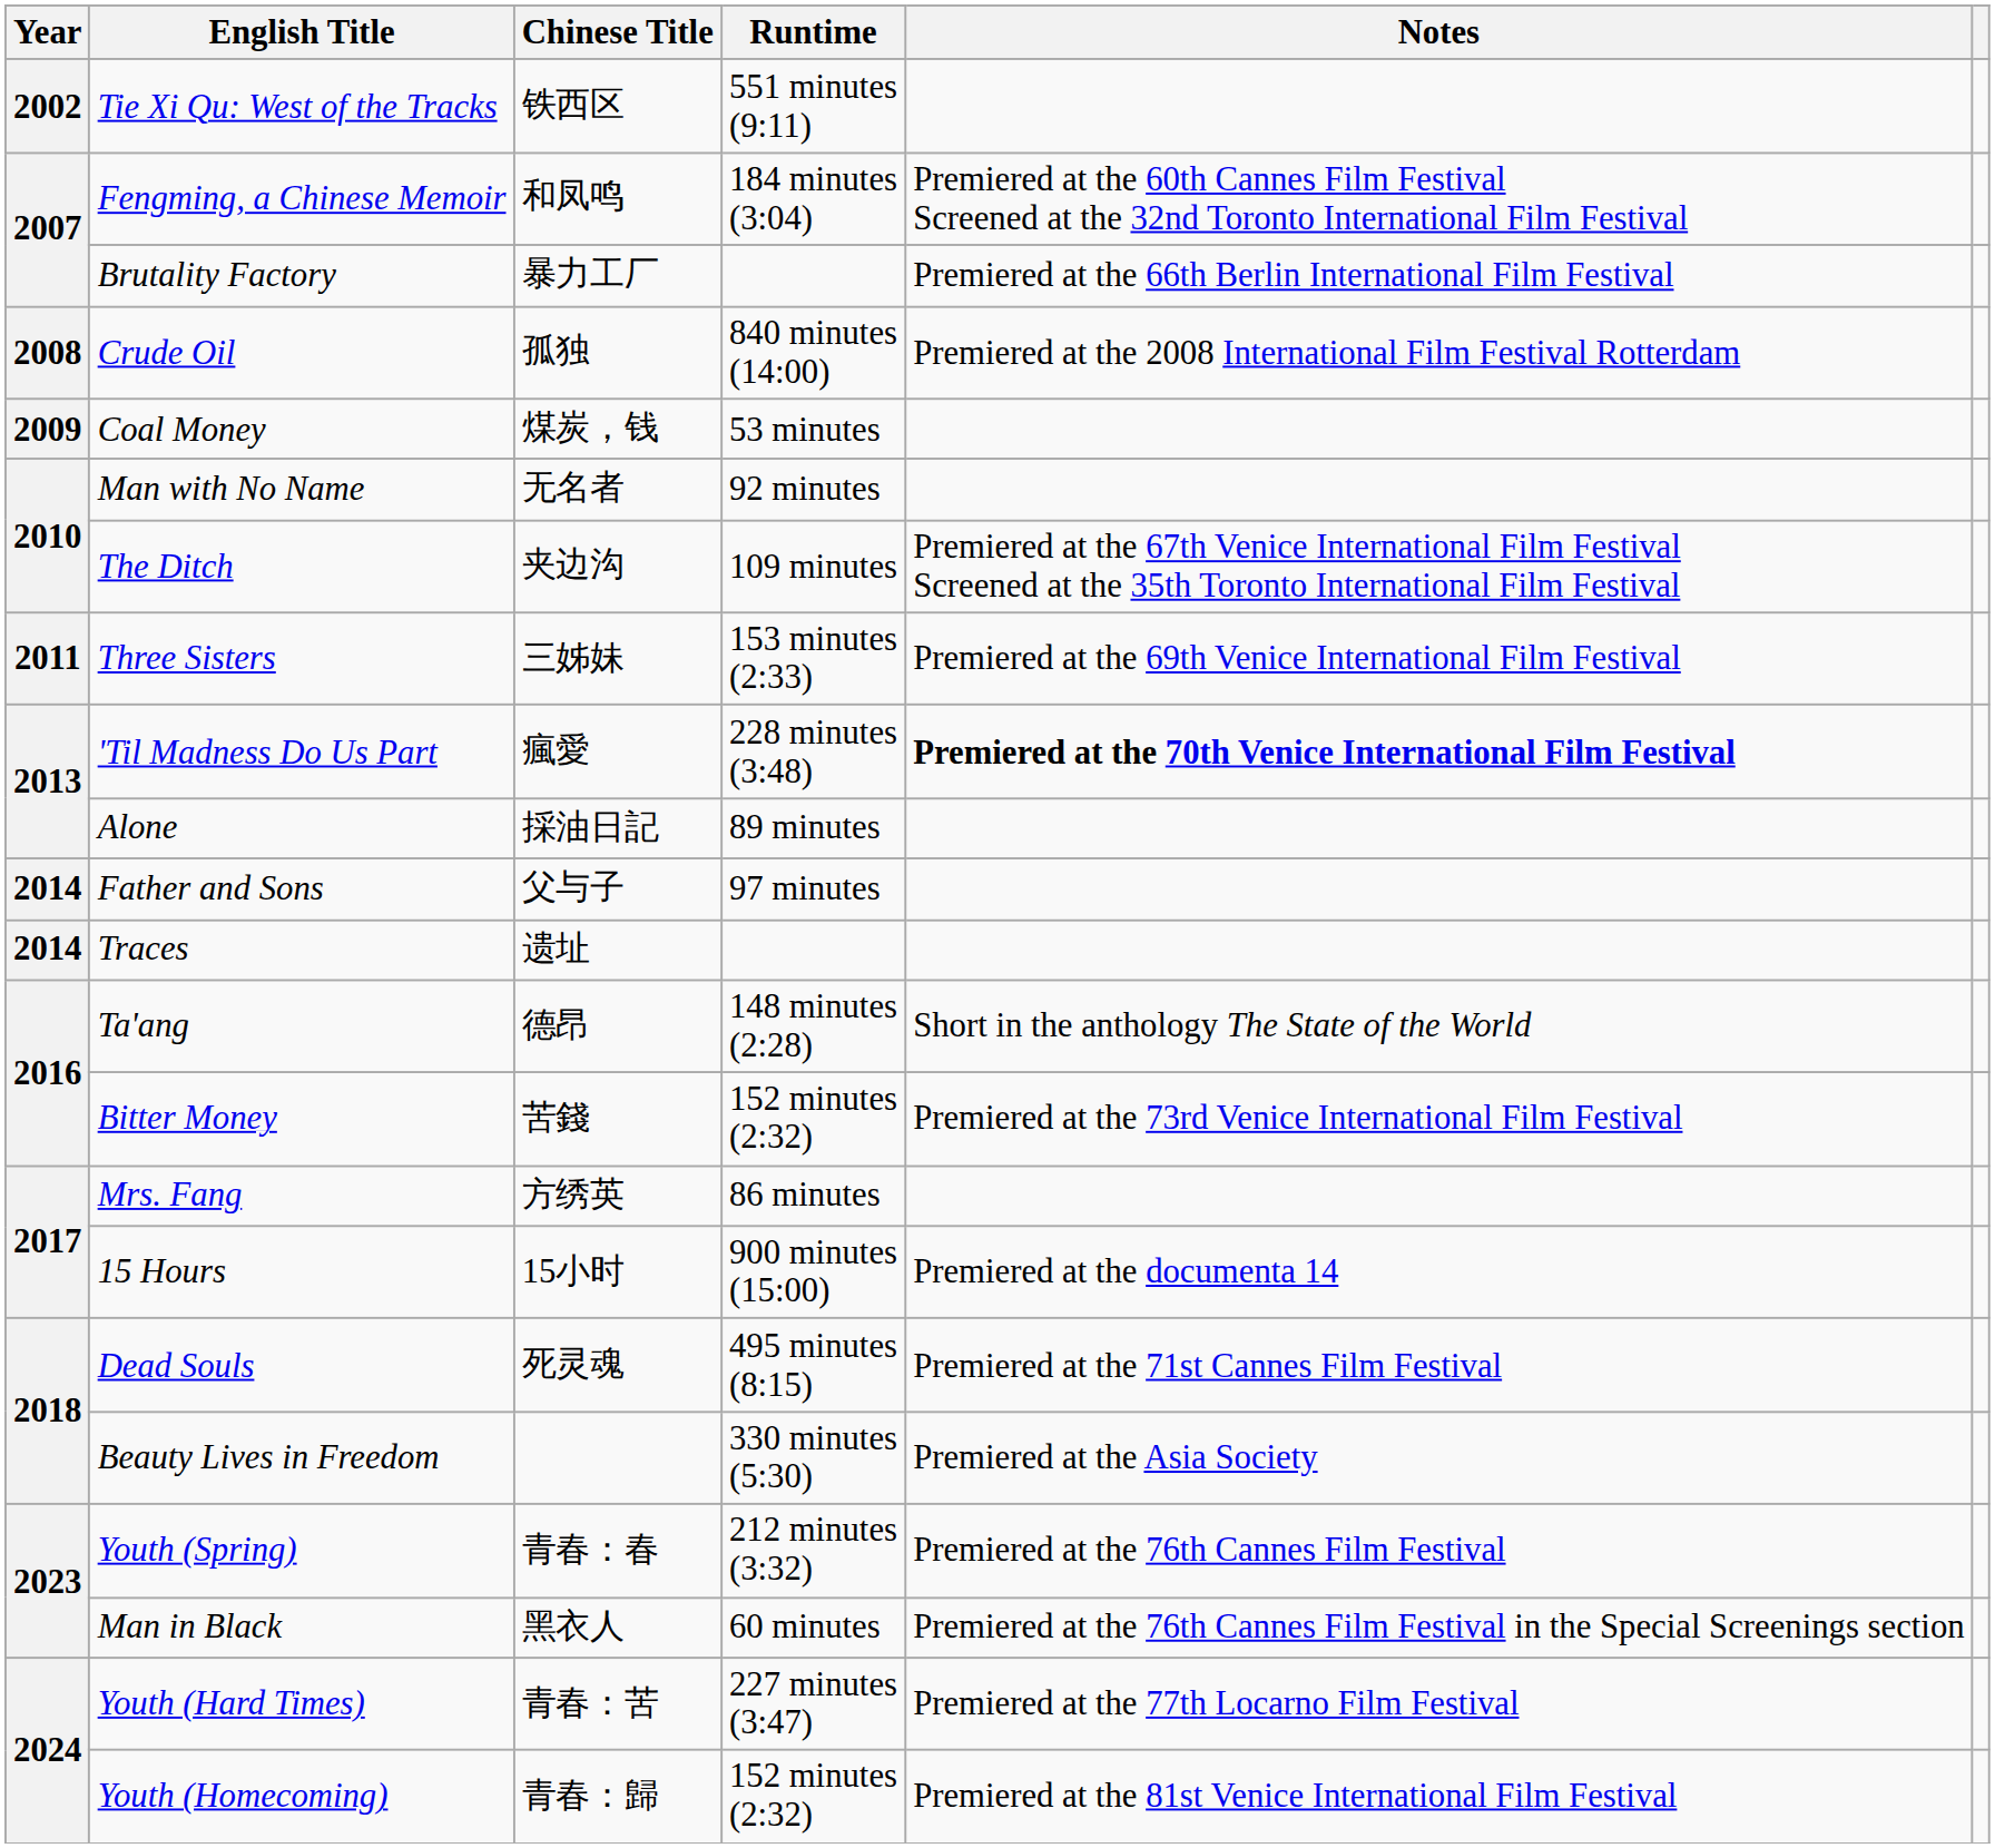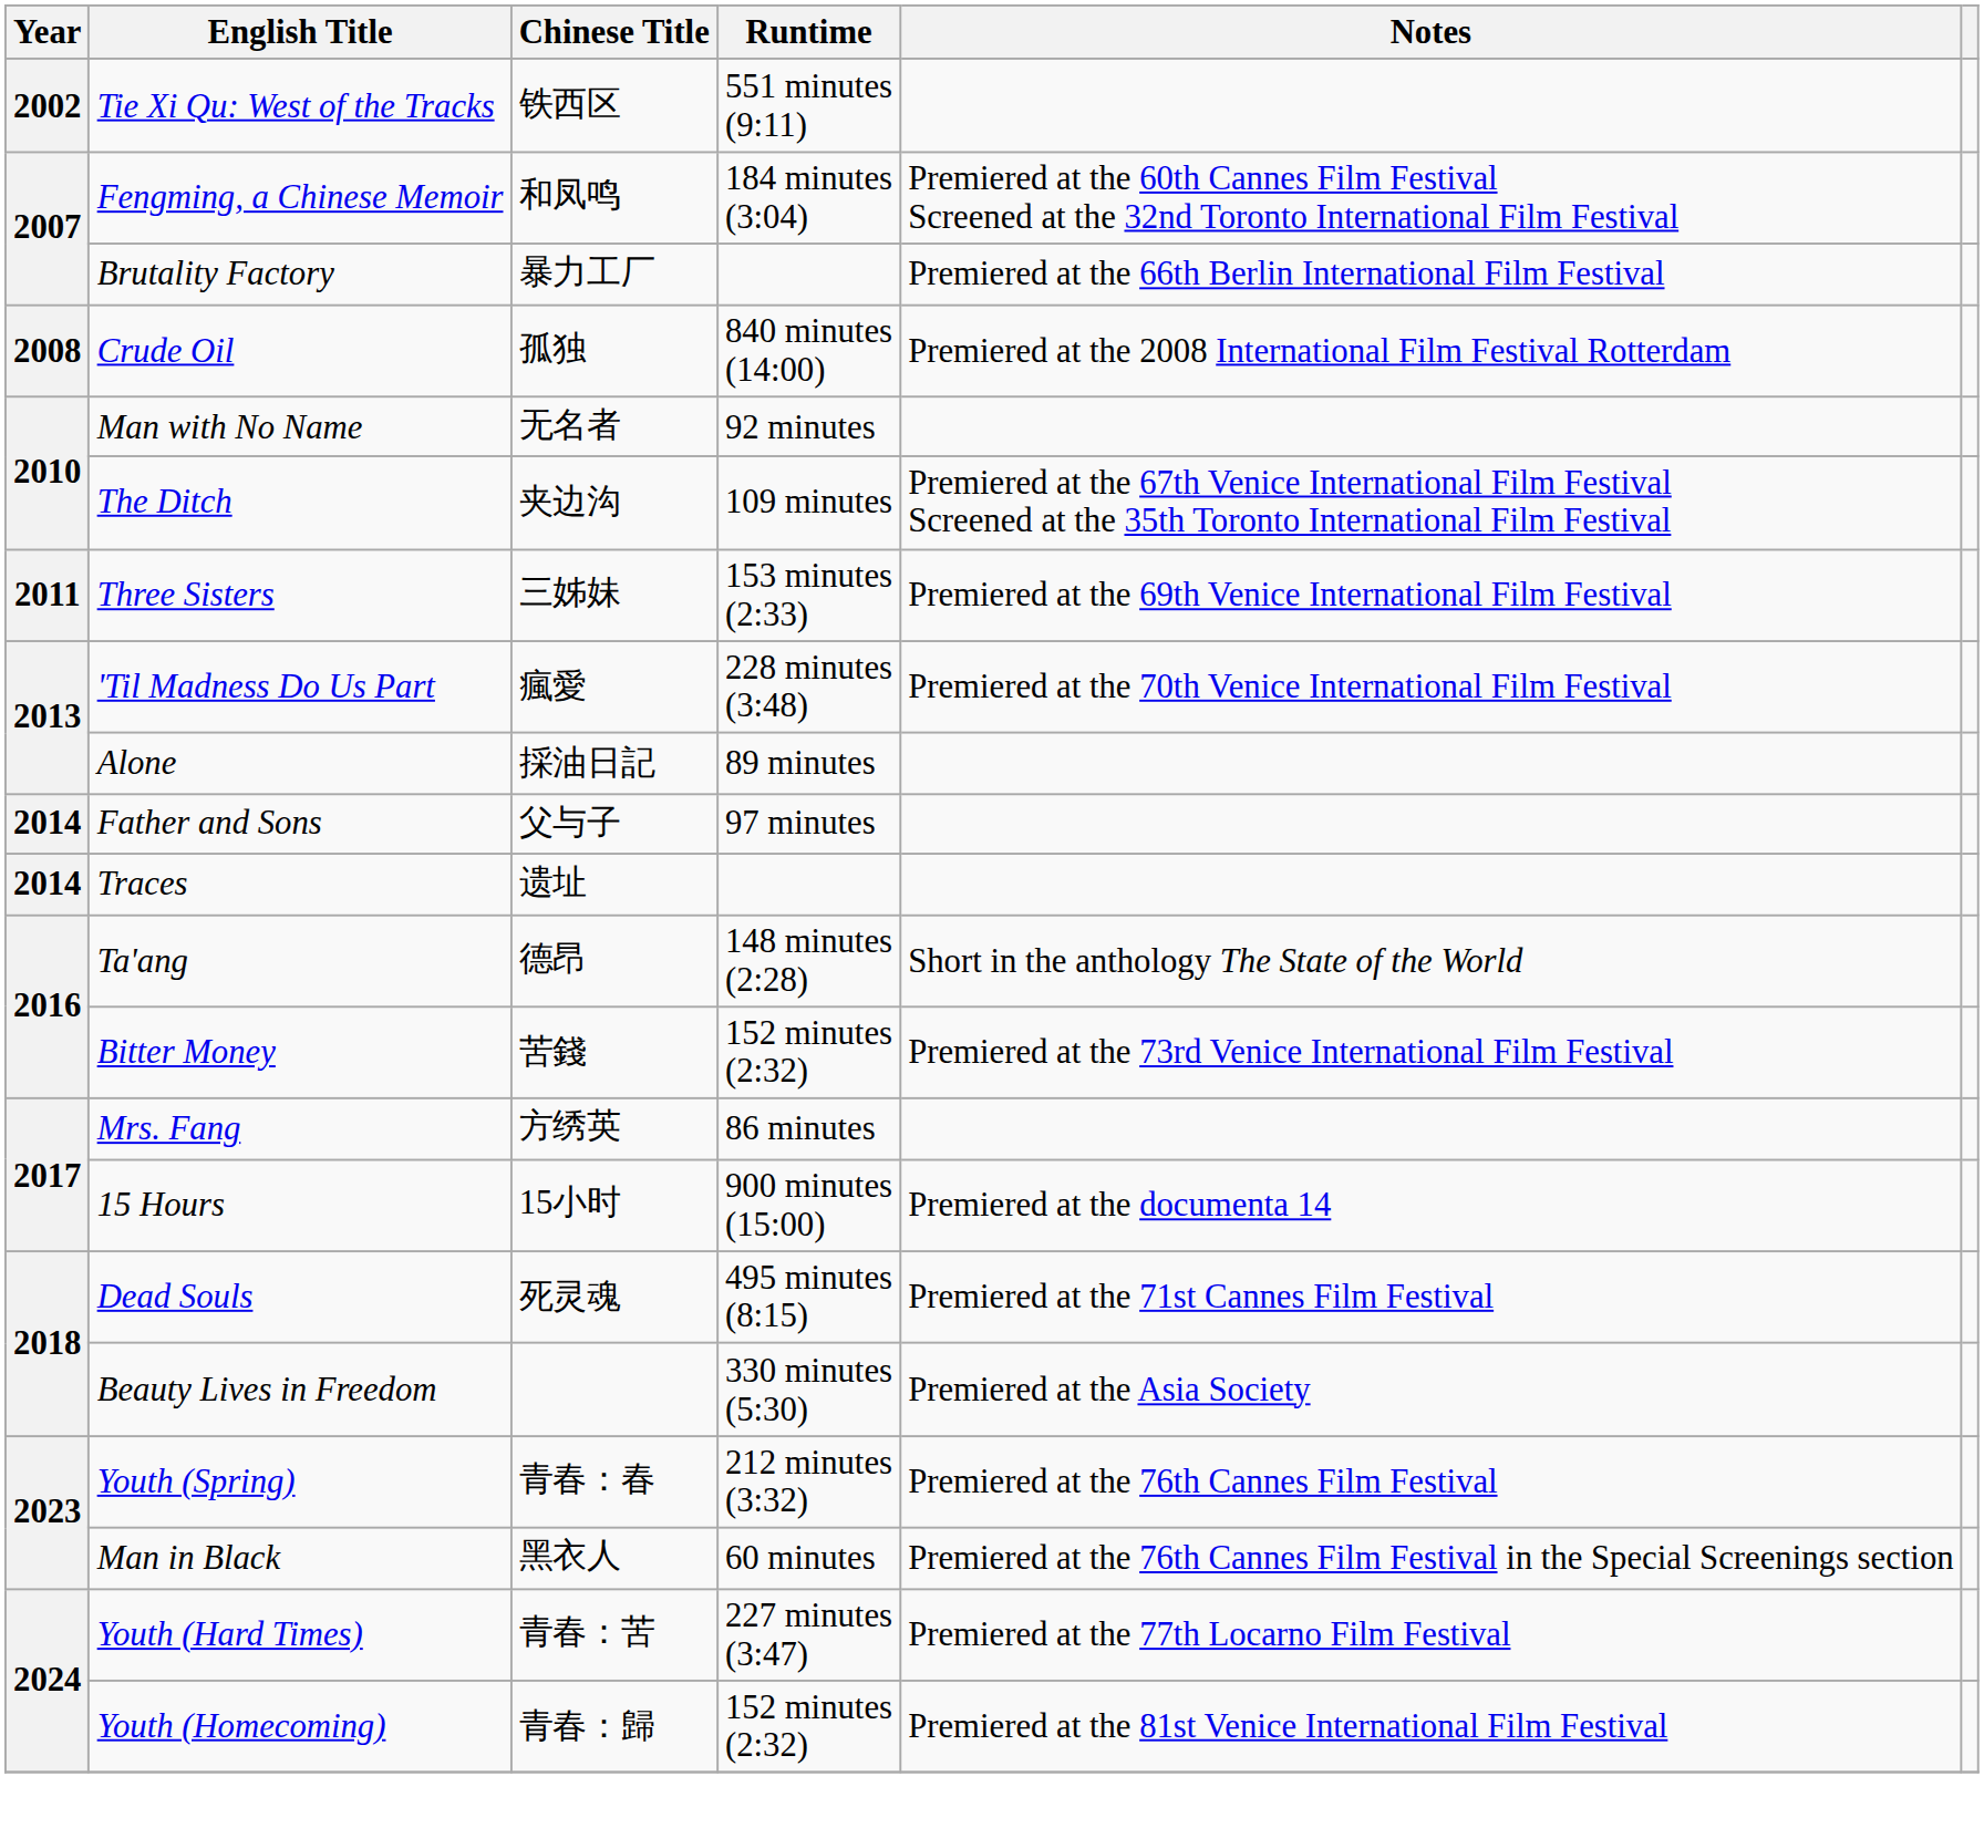- row: 2009 | Coal Money | 煤炭，钱 | 53 minutes
'Til Madness Do Us Part | Notes: bold -> normal
